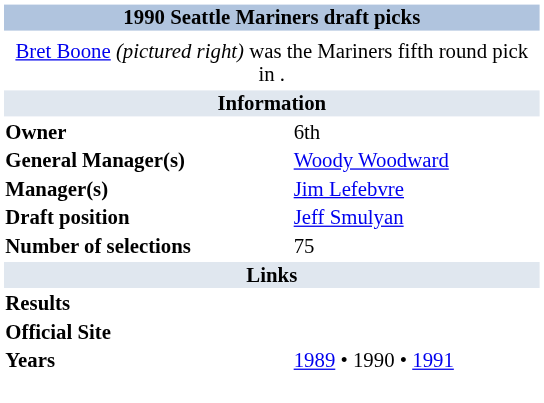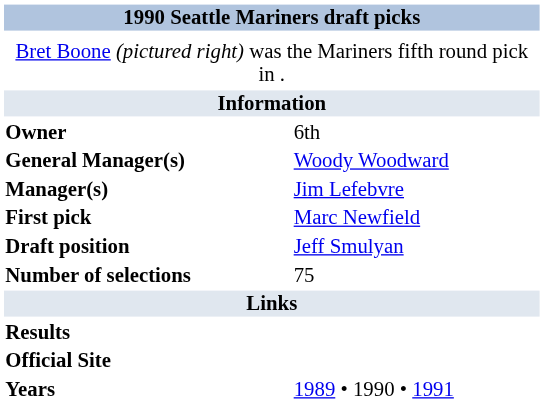+ row: First pick | Marc Newfield
